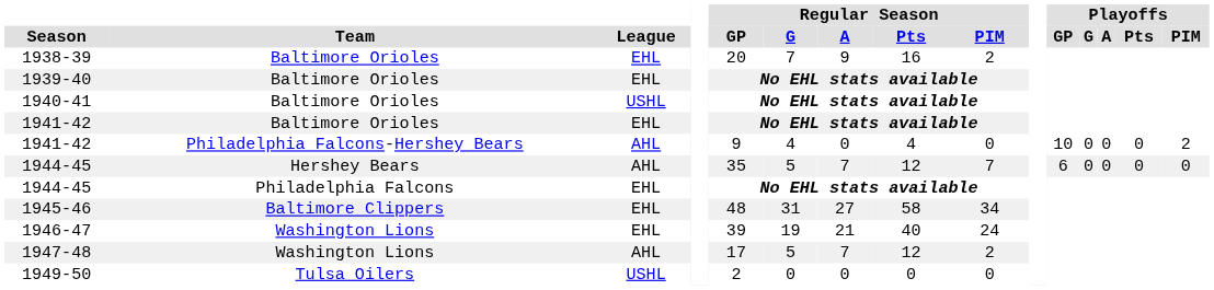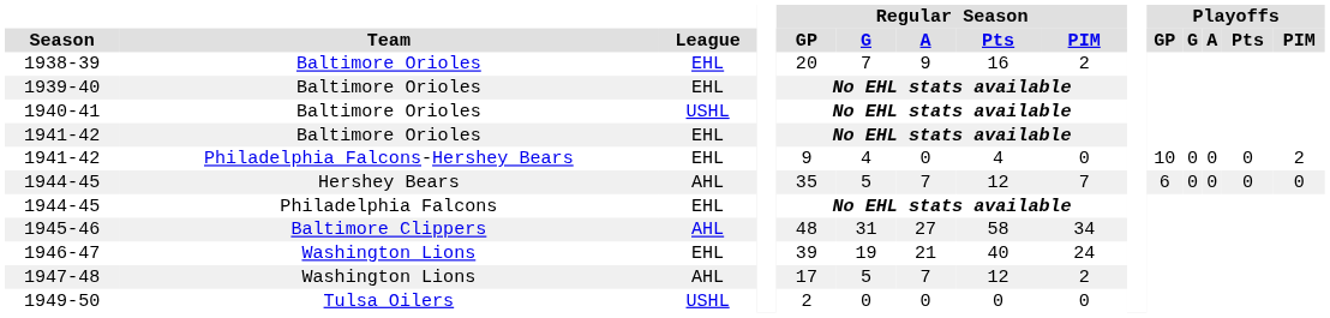1941-42 / Philadelphia Falcons-Hershey Bears | League: AHL -> EHL
1945-46 | League: EHL -> AHL
